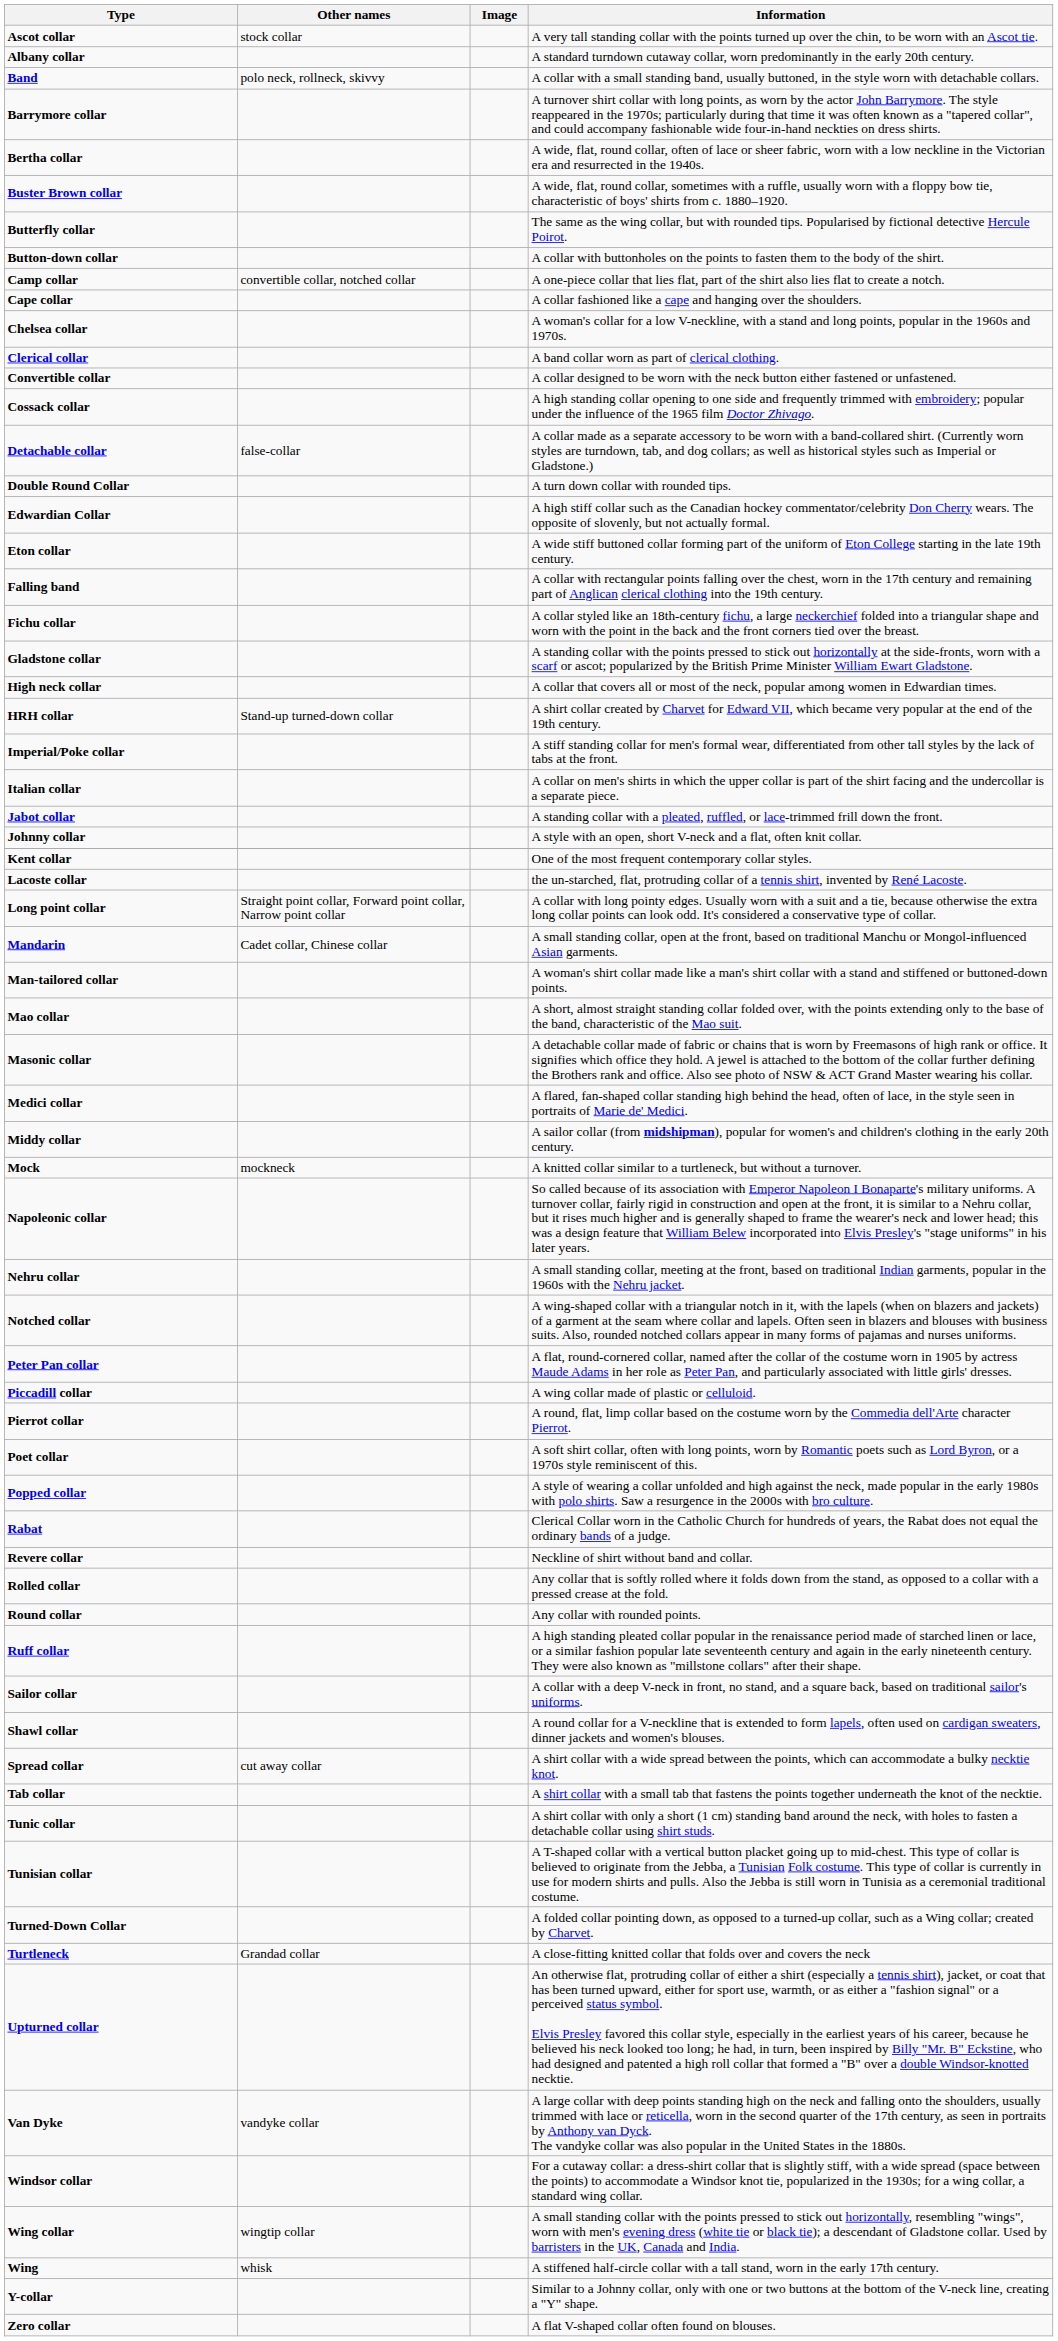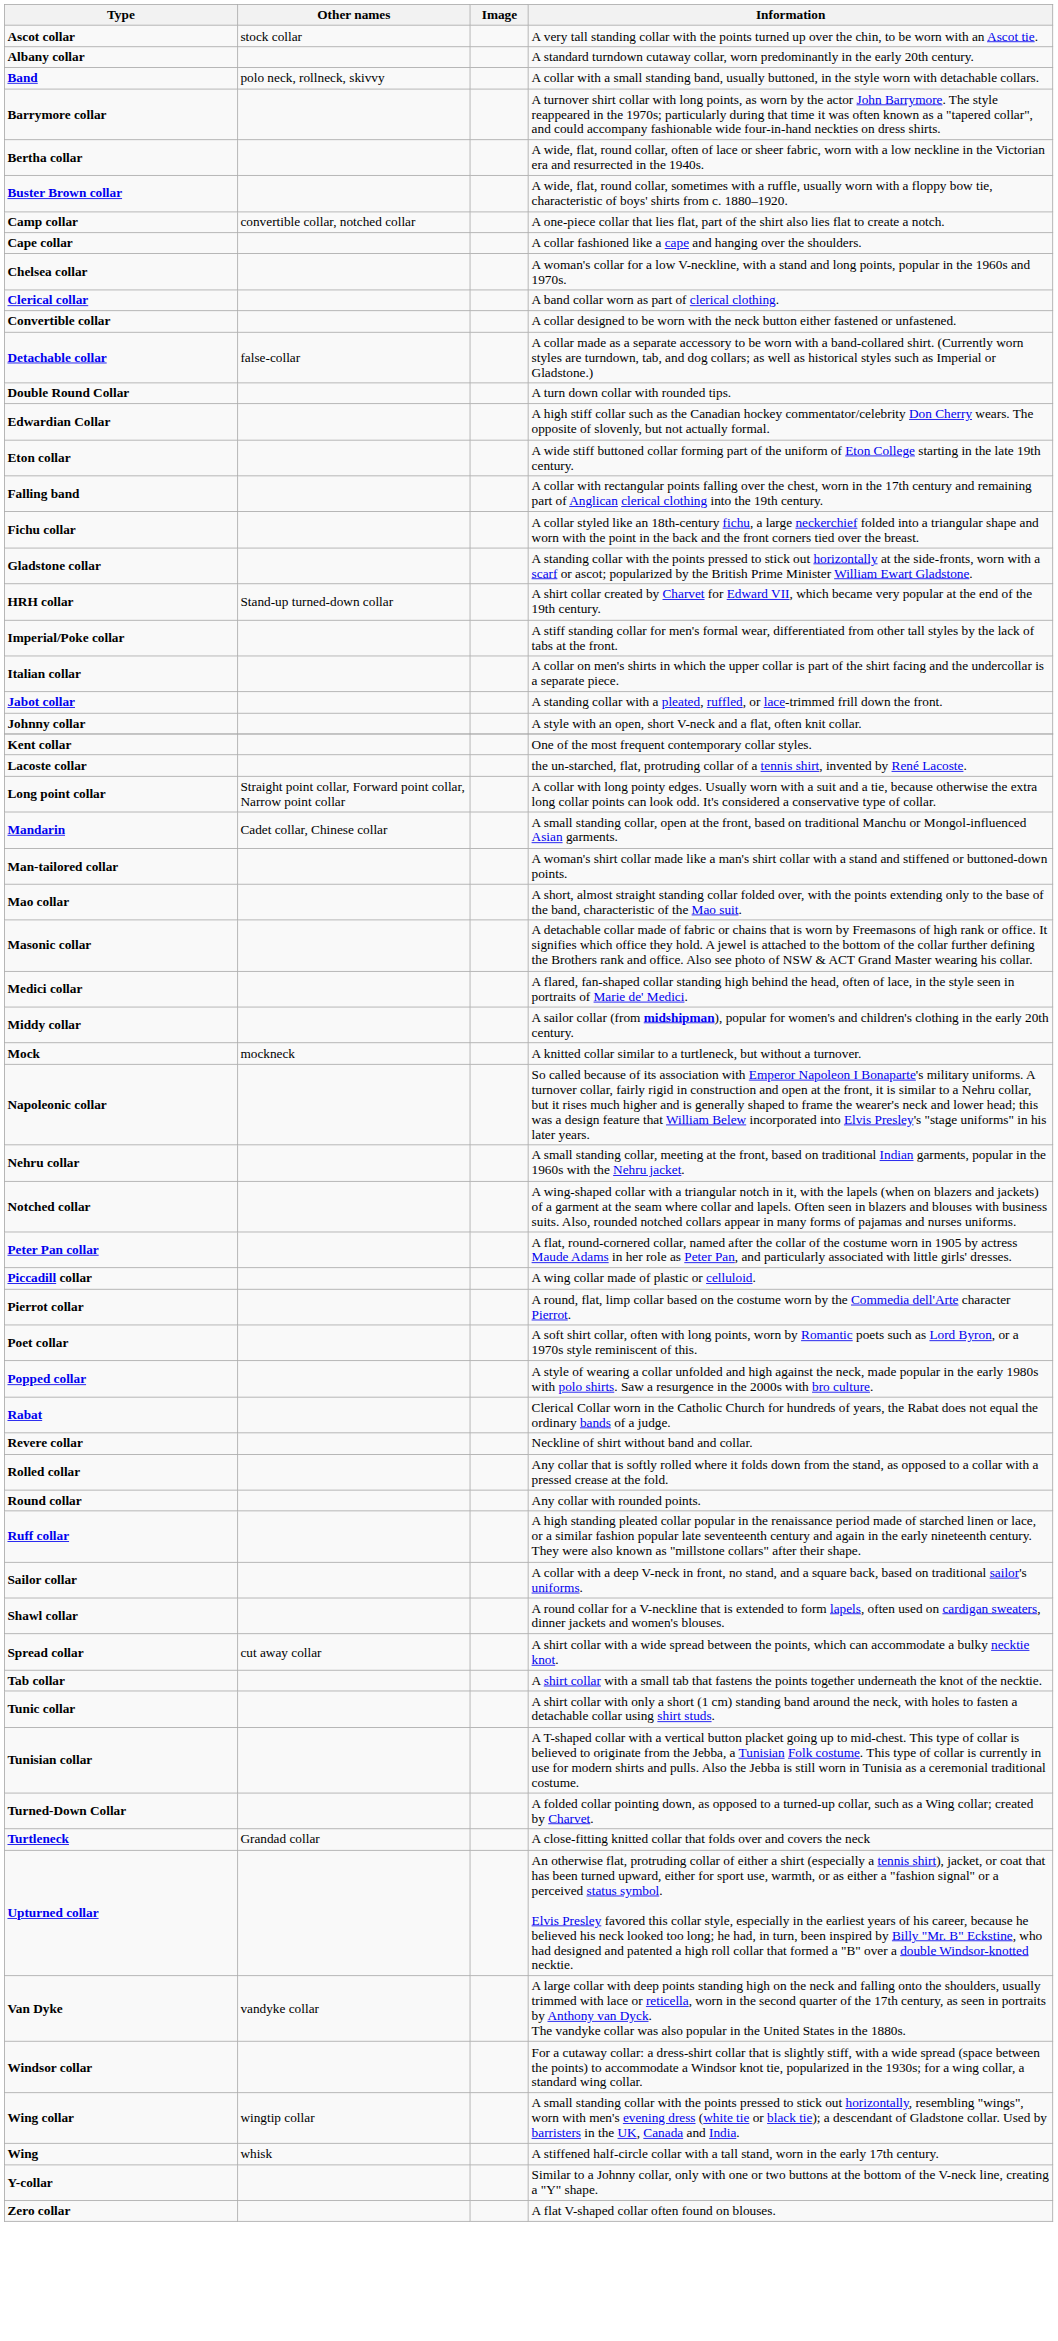- row: Butterfly collar | The same as the wing collar, but with rounded tips. Popularised by fictional detective Hercule Poirot.
- row: Button-down collar | A collar with buttonholes on the points to fasten them to the body of the shirt.
- row: Cossack collar | A high standing collar opening to one side and frequently trimmed with embroidery; popular under the influence of the 1965 film Doctor Zhivago.
- row: High neck collar | A collar that covers all or most of the neck, popular among women in Edwardian times.
